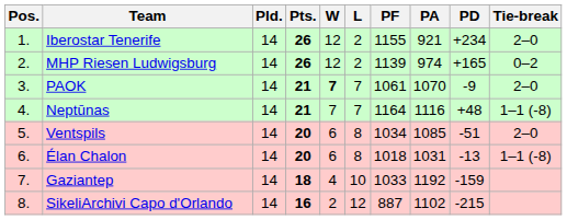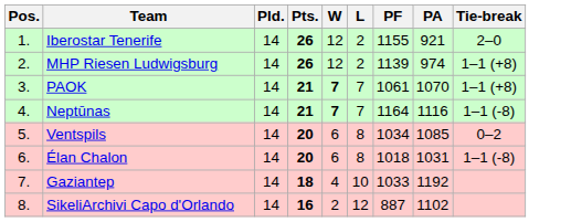- column: PD | +234 | +165 | -9 | +48 | -51 | -13 | -159 | -215
MHP Riesen Ludwigsburg | Tie-break: 0–2 -> 1–1 (+8)
PAOK | Tie-break: 2–0 -> 1–1 (+8)
Neptūnas | W: normal -> bold
Ventspils | Tie-break: 2–0 -> 0–2
